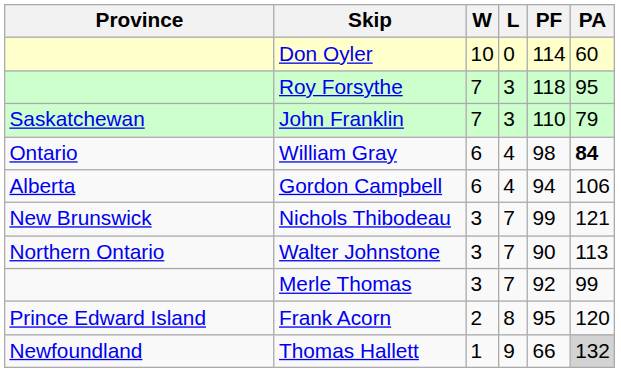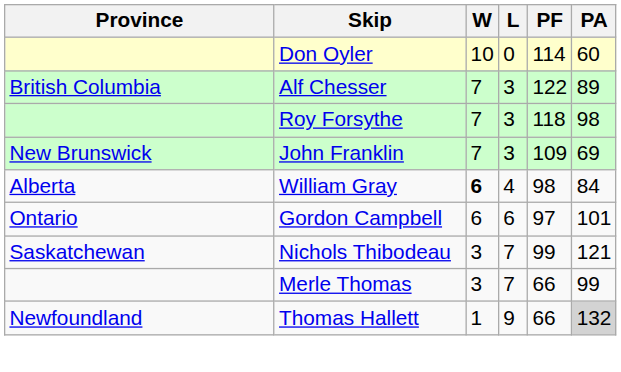+ row: British Columbia | Alf Chesser | 7 | 3 | 122 | 89
Roy Forsythe | PA: 95 -> 98
John Franklin | Province: Saskatchewan -> New Brunswick
John Franklin | PF: 110 -> 109
John Franklin | PA: 79 -> 69
William Gray | Province: Ontario -> Alberta
William Gray | W: normal -> bold
William Gray | PA: bold -> normal
Gordon Campbell | Province: Alberta -> Ontario
Gordon Campbell | L: 4 -> 6
Gordon Campbell | PF: 94 -> 97
Gordon Campbell | PA: 106 -> 101
Nichols Thibodeau | Province: New Brunswick -> Saskatchewan
- row: Northern Ontario | Walter Johnstone | 3 | 7 | 90 | 113
Merle Thomas | PF: 92 -> 66
- row: Prince Edward Island | Frank Acorn | 2 | 8 | 95 | 120
